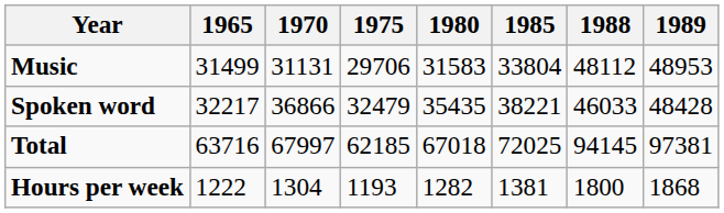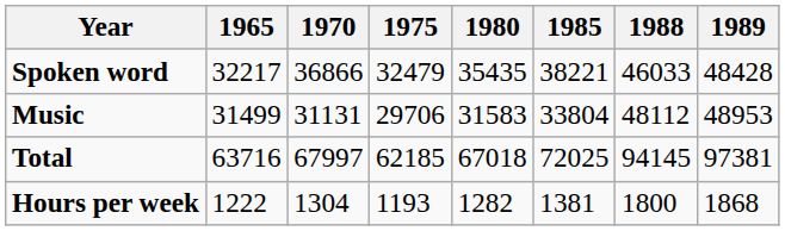rows swapped: Spoken word <-> Music
